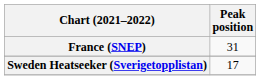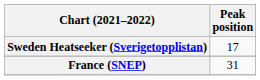rows swapped: France (SNEP) <-> Sweden Heatseeker (Sverigetopplistan)
